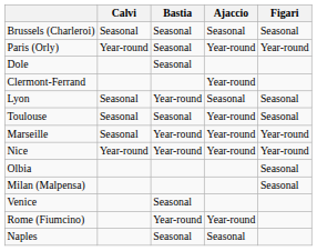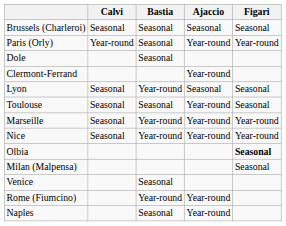Nice | Calvi: Year-round -> Seasonal
Olbia | Figari: normal -> bold
Naples | Ajaccio: Seasonal -> Year-round
